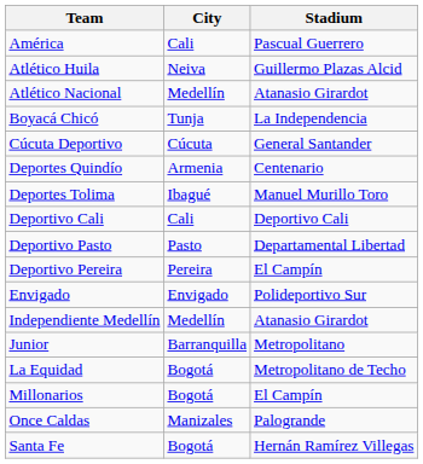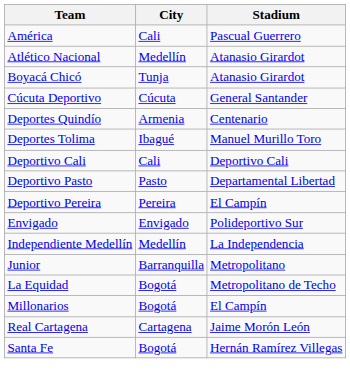- row: Atlético Huila | Neiva | Guillermo Plazas Alcid
Boyacá Chicó | Stadium: La Independencia -> Atanasio Girardot
Independiente Medellín | Stadium: Atanasio Girardot -> La Independencia
- row: Once Caldas | Manizales | Palogrande
+ row: Real Cartagena | Cartagena | Jaime Morón León
